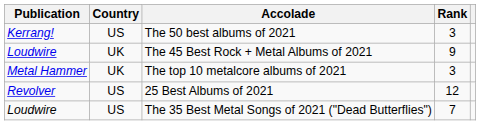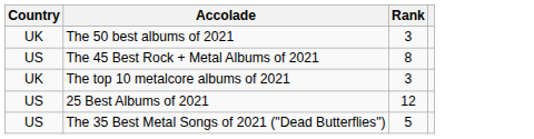- column: Publication | Kerrang! | Loudwire | Metal Hammer | Revolver | Loudwire
The 50 best albums of 2021 | Country: US -> UK
The 45 Best Rock + Metal Albums of 2021 | Country: UK -> US
The 45 Best Rock + Metal Albums of 2021 | Rank: 9 -> 8
The 35 Best Metal Songs of 2021 ("Dead Butterflies") | Rank: 7 -> 5
